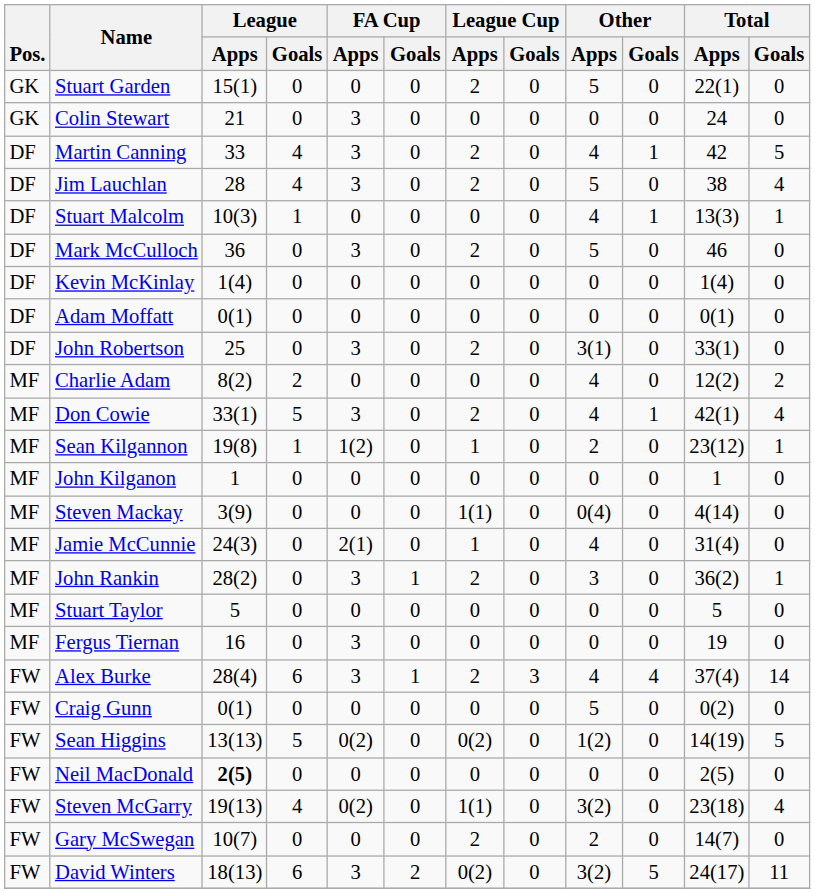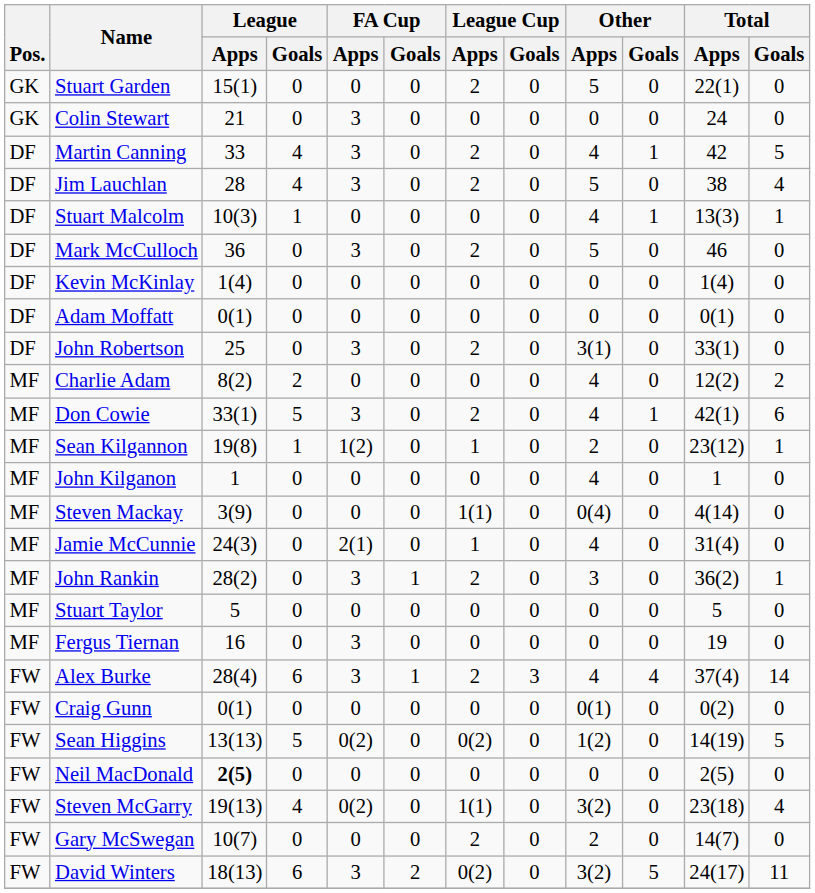Don Cowie | Total / Goals: 4 -> 6
John Kilganon | Other / Apps: 0 -> 4
Craig Gunn | Other / Apps: 5 -> 0(1)
